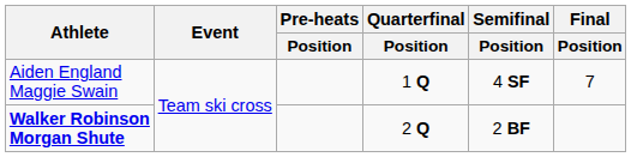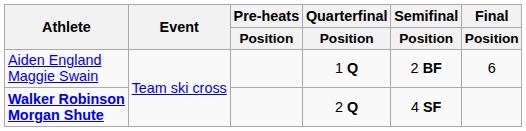Aiden England Maggie Swain | Semifinal / Position: 4 SF -> 2 BF
Aiden England Maggie Swain | Final / Position: 7 -> 6
Walker Robinson Morgan Shute | Semifinal / Position: 2 BF -> 4 SF
